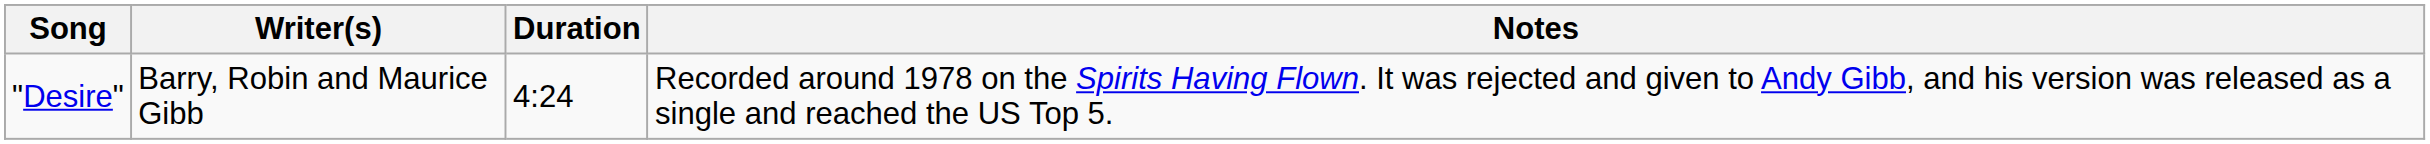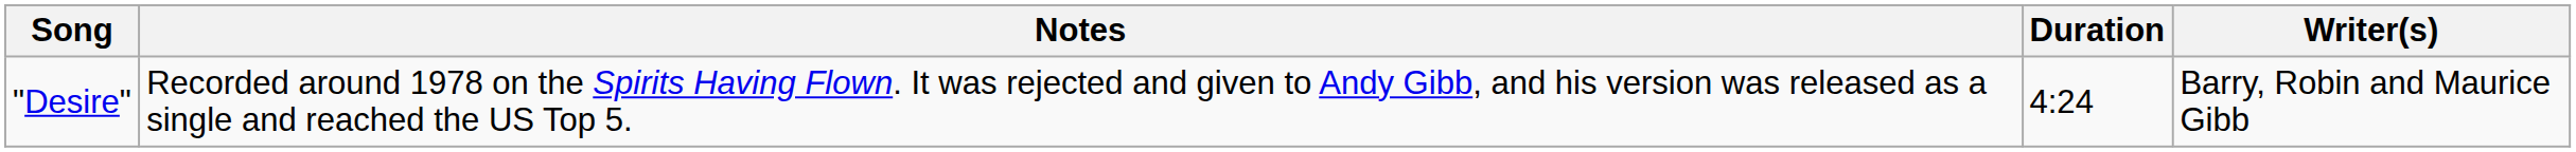columns swapped: Writer(s) <-> Notes
